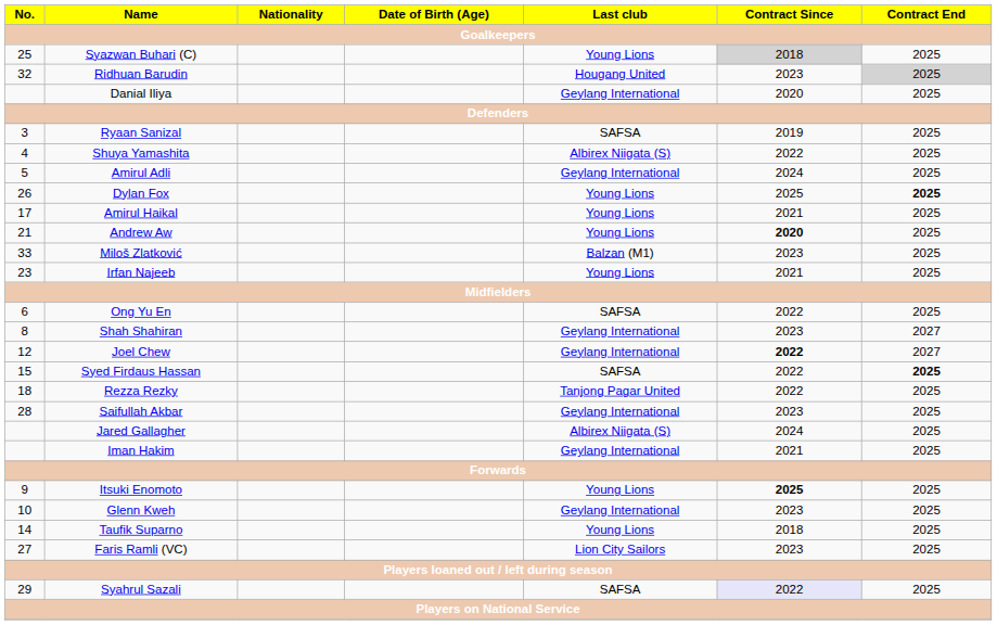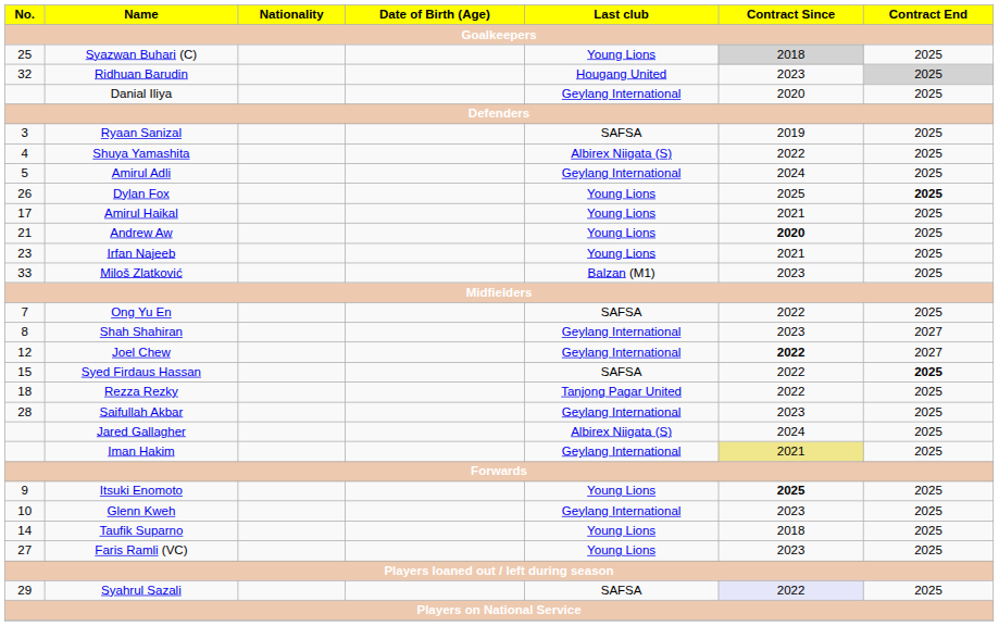rows swapped: Irfan Najeeb <-> Miloš Zlatković
Ong Yu En | No.: 6 -> 7
Iman Hakim | Contract Since: no background -> khaki background
Faris Ramli (VC) | Last club: Lion City Sailors -> Young Lions
